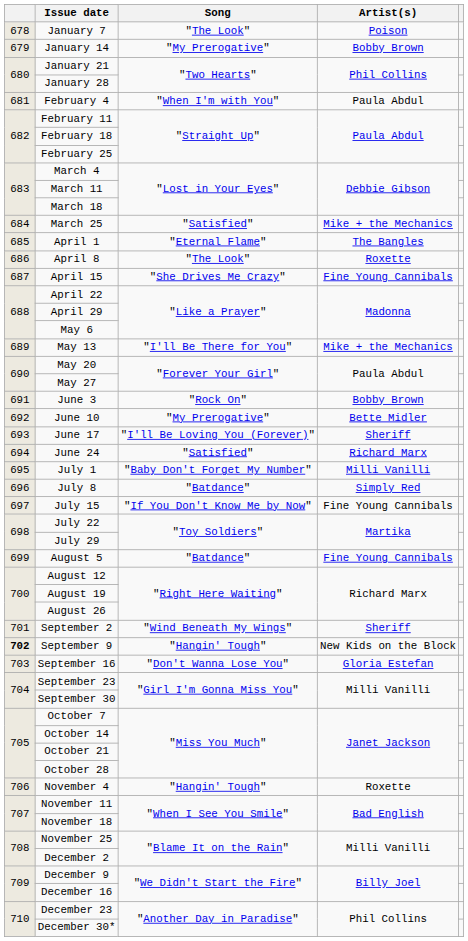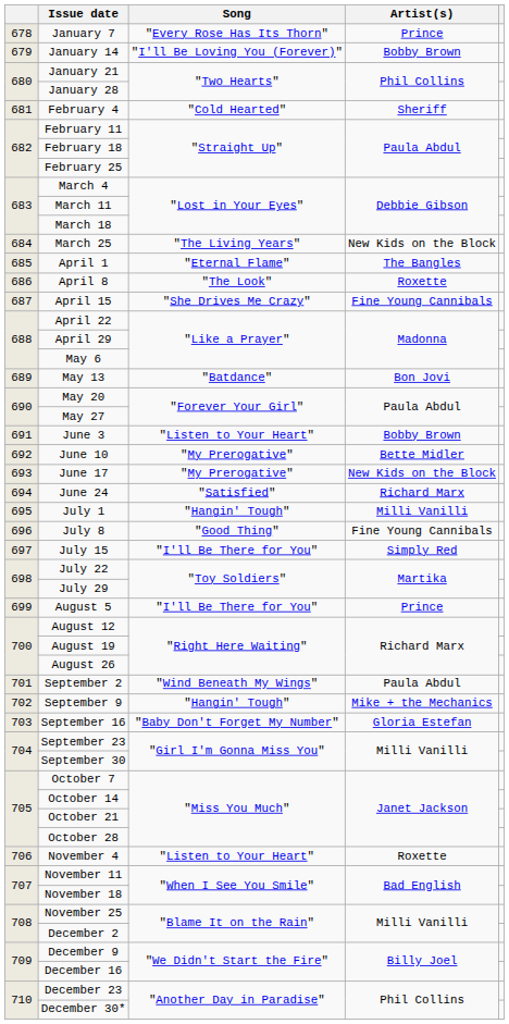January 7 | Song: "The Look" -> "Every Rose Has Its Thorn"
January 7 | Artist(s): Poison -> Prince
January 14 | Song: "My Prerogative" -> "I'll Be Loving You (Forever)"
February 4 | Song: "When I'm with You" -> "Cold Hearted"
February 4 | Artist(s): Paula Abdul -> Sheriff
March 25 | Song: "Satisfied" -> "The Living Years"
March 25 | Artist(s): Mike + the Mechanics -> New Kids on the Block
May 13 | Song: "I'll Be There for You" -> "Batdance"
May 13 | Artist(s): Mike + the Mechanics -> Bon Jovi
June 3 | Song: "Rock On" -> "Listen to Your Heart"
June 17 | Song: "I'll Be Loving You (Forever)" -> "My Prerogative"
June 17 | Artist(s): Sheriff -> New Kids on the Block
July 1 | Song: "Baby Don't Forget My Number" -> "Hangin' Tough"
July 8 | Song: "Batdance" -> "Good Thing"
July 8 | Artist(s): Simply Red -> Fine Young Cannibals
July 15 | Song: "If You Don't Know Me by Now" -> "I'll Be There for You"
July 15 | Artist(s): Fine Young Cannibals -> Simply Red
August 5 | Song: "Batdance" -> "I'll Be There for You"
August 5 | Artist(s): Fine Young Cannibals -> Prince
September 2 | Artist(s): Sheriff -> Paula Abdul
September 9 | column 1: bold -> normal
September 9 | Artist(s): New Kids on the Block -> Mike + the Mechanics
September 16 | Song: "Don't Wanna Lose You" -> "Baby Don't Forget My Number"
November 4 | Song: "Hangin' Tough" -> "Listen to Your Heart"
